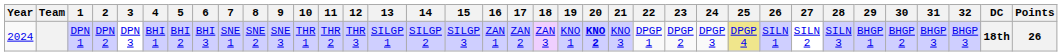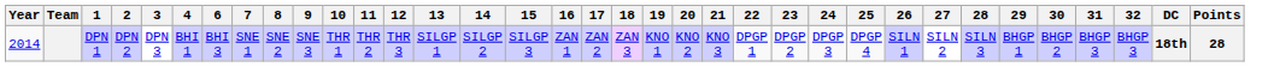- column: 5 | BHI 2
DPN 1 | Year: 2024 -> 2014
DPN 1 | 20: bold -> normal
DPN 1 | 25: khaki background -> no background
DPN 1 | Points: 26 -> 28
